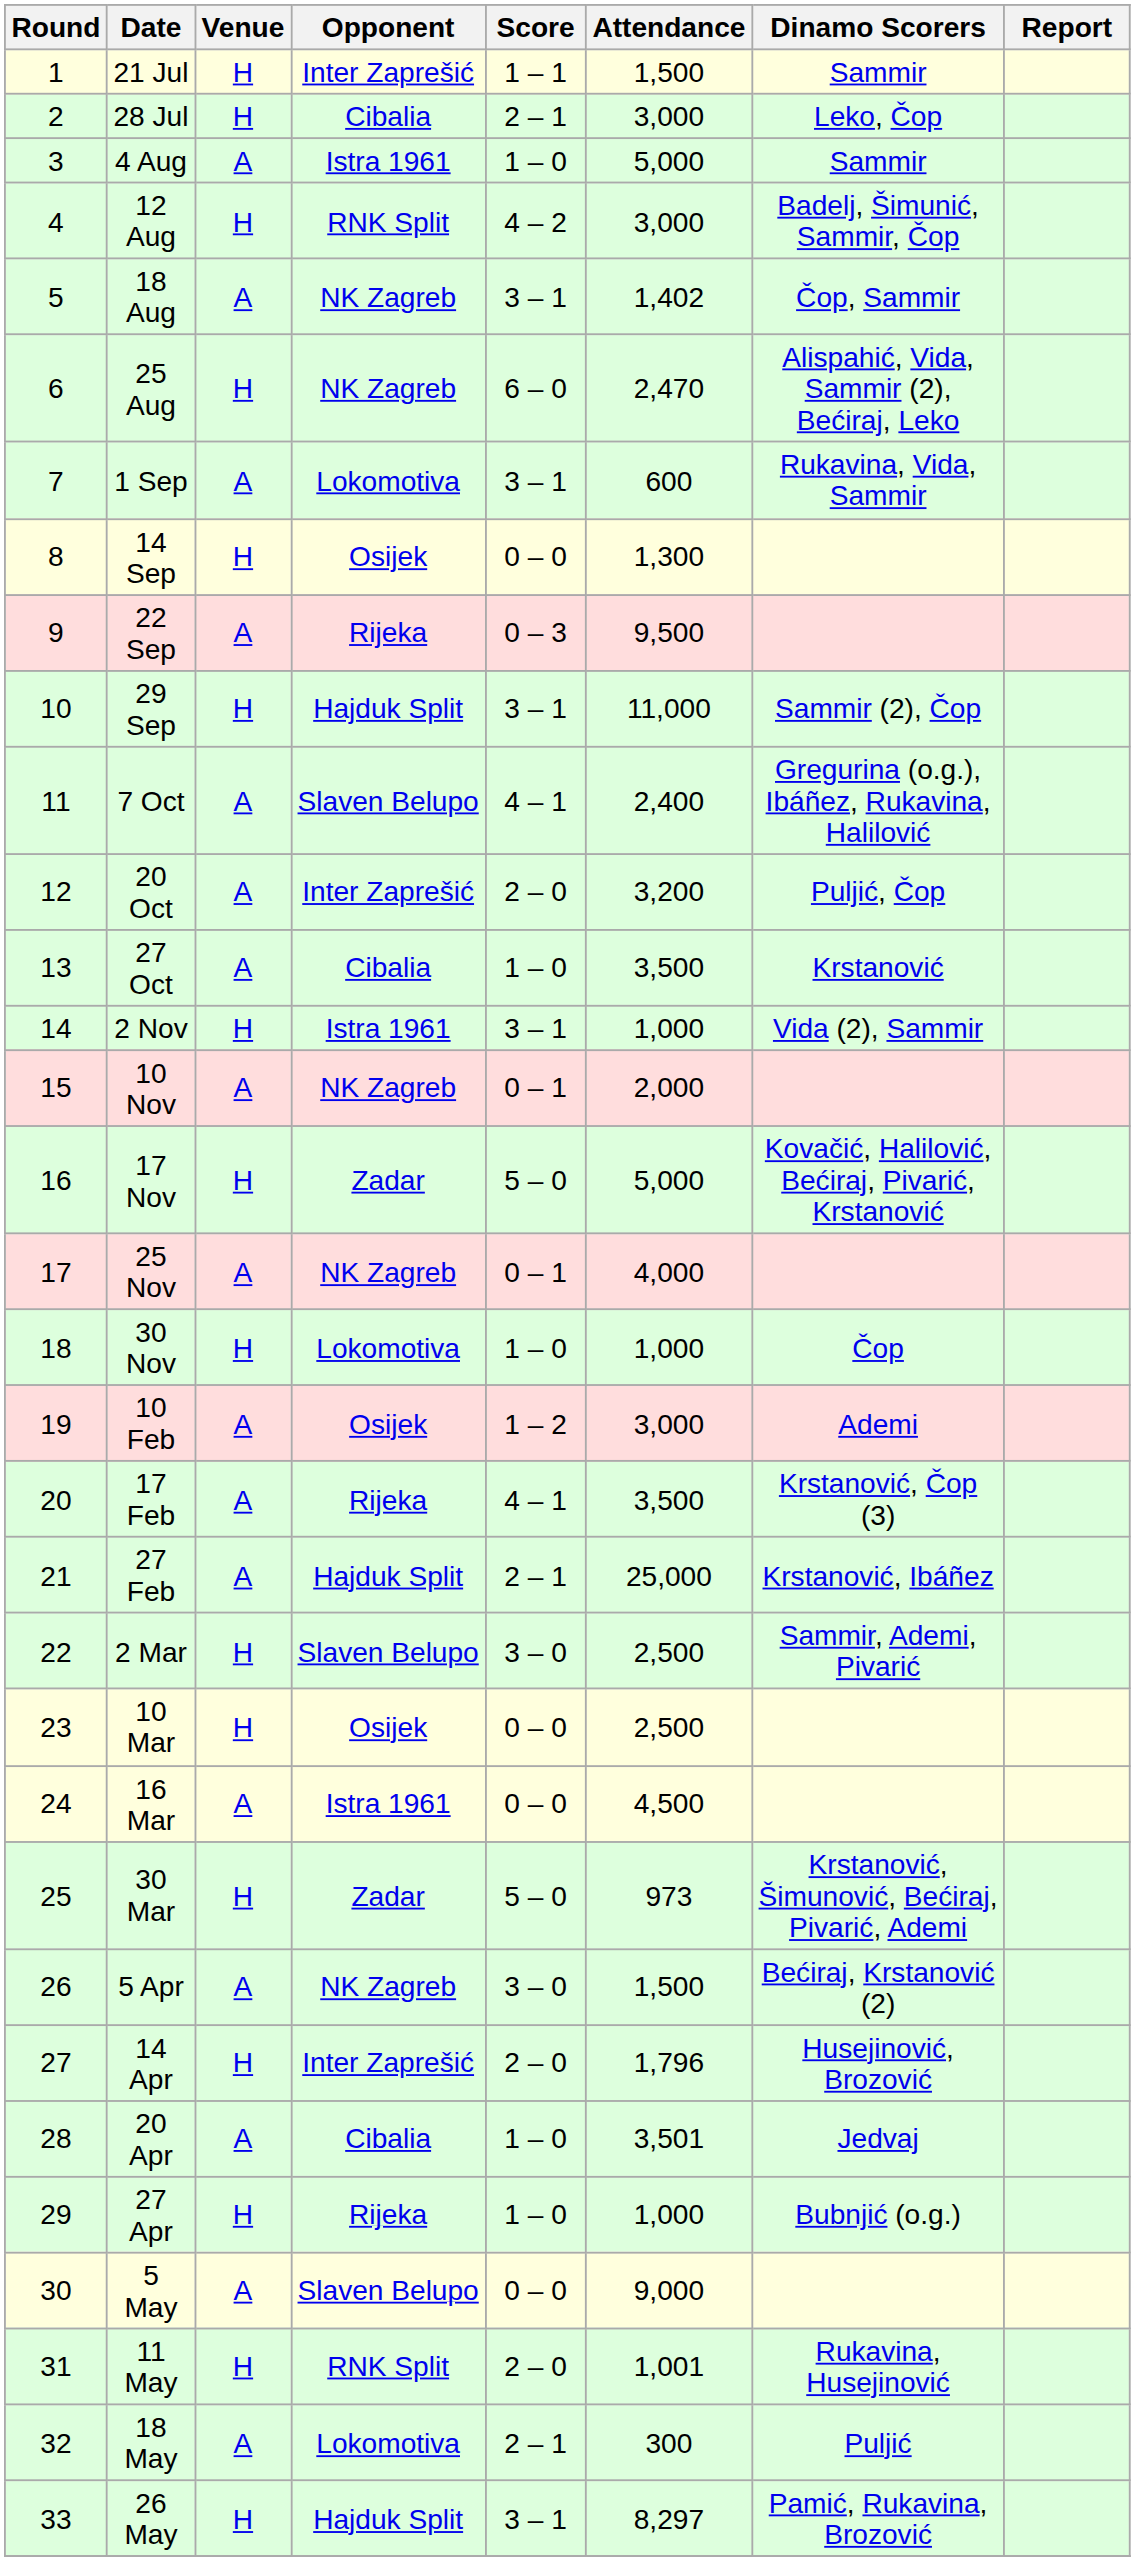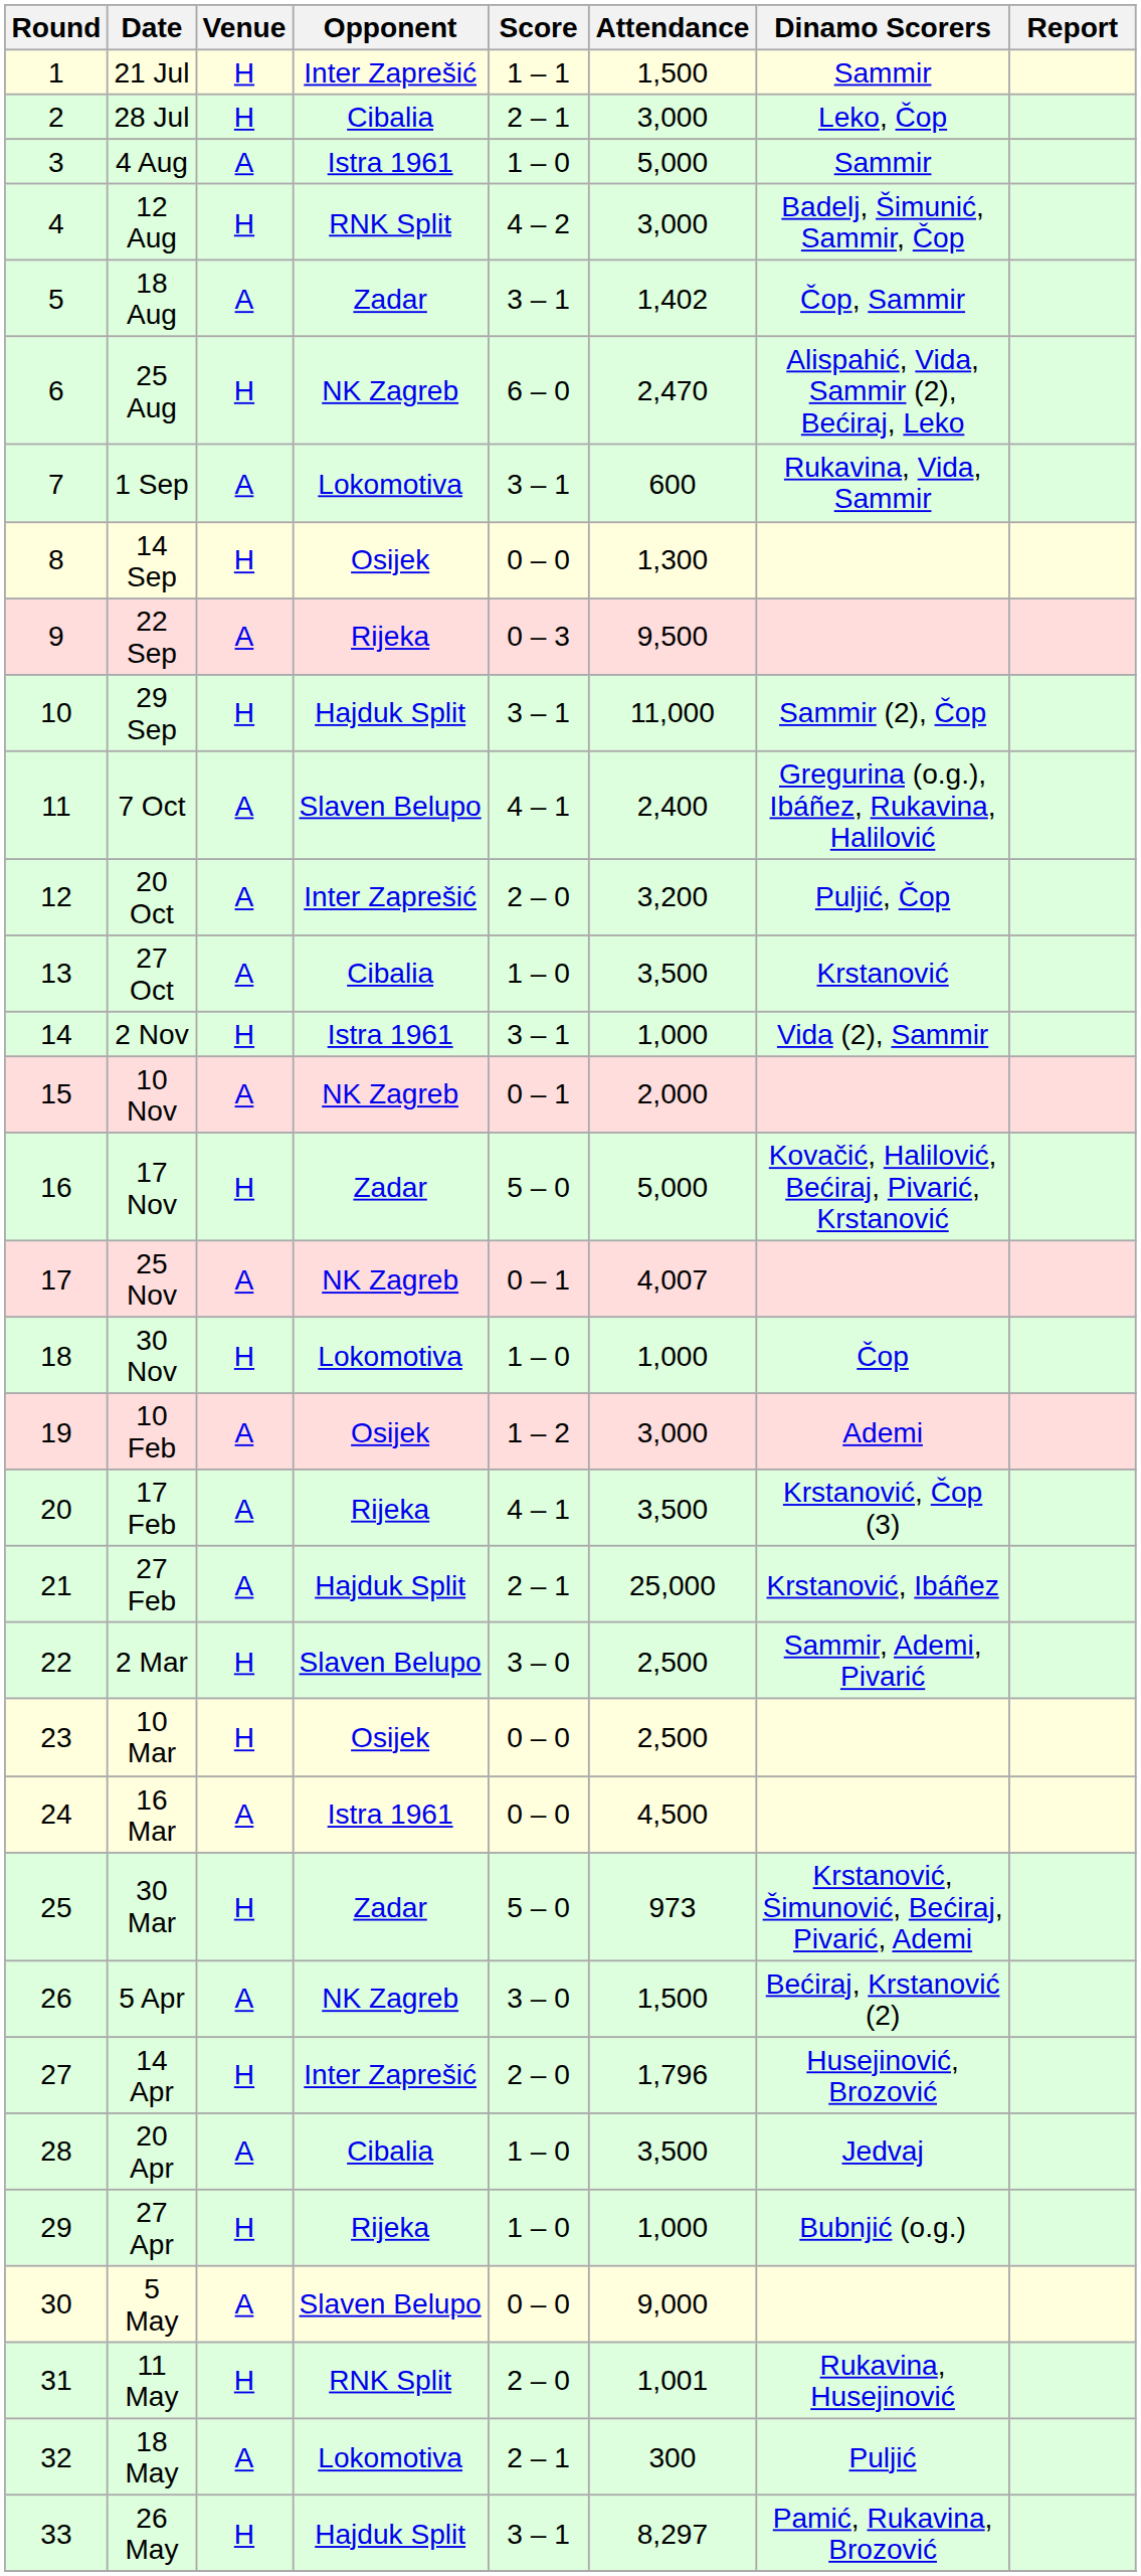18 Aug | Opponent: NK Zagreb -> Zadar
25 Nov | Attendance: 4,000 -> 4,007
20 Apr | Attendance: 3,501 -> 3,500
